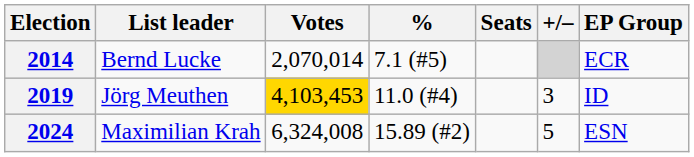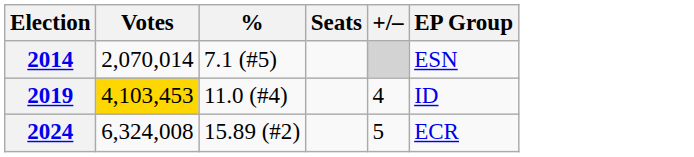- column: List leader | Bernd Lucke | Jörg Meuthen | Maximilian Krah
2014 | EP Group: ECR -> ESN
2019 | +/–: 3 -> 4
2024 | EP Group: ESN -> ECR
